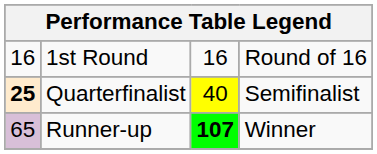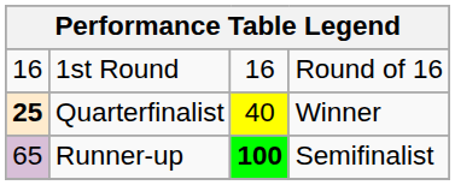Quarterfinalist | column 4: Semifinalist -> Winner
Runner-up | column 3: 107 -> 100
Runner-up | column 4: Winner -> Semifinalist
